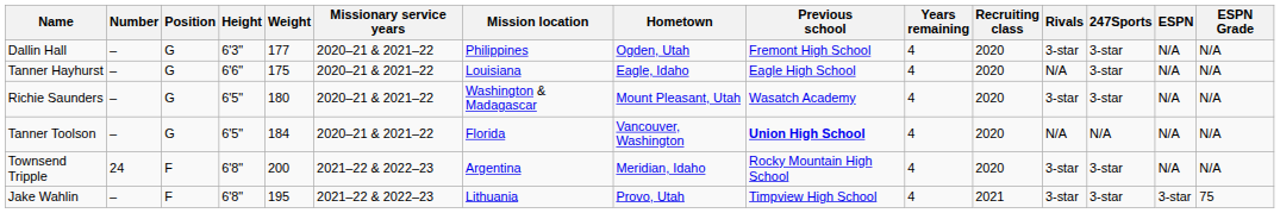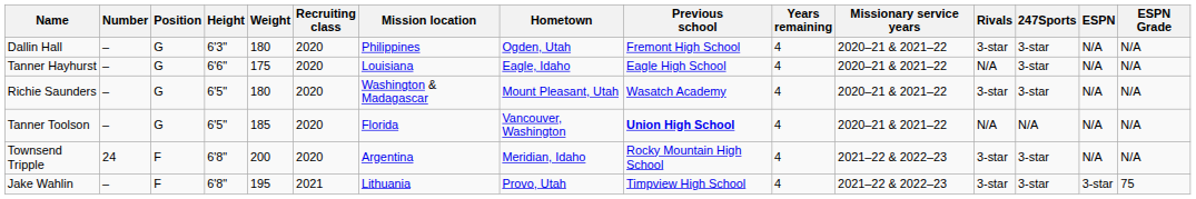columns swapped: Missionary service years <-> Recruiting class
Dallin Hall | Weight: 177 -> 180
Tanner Toolson | Weight: 184 -> 185
